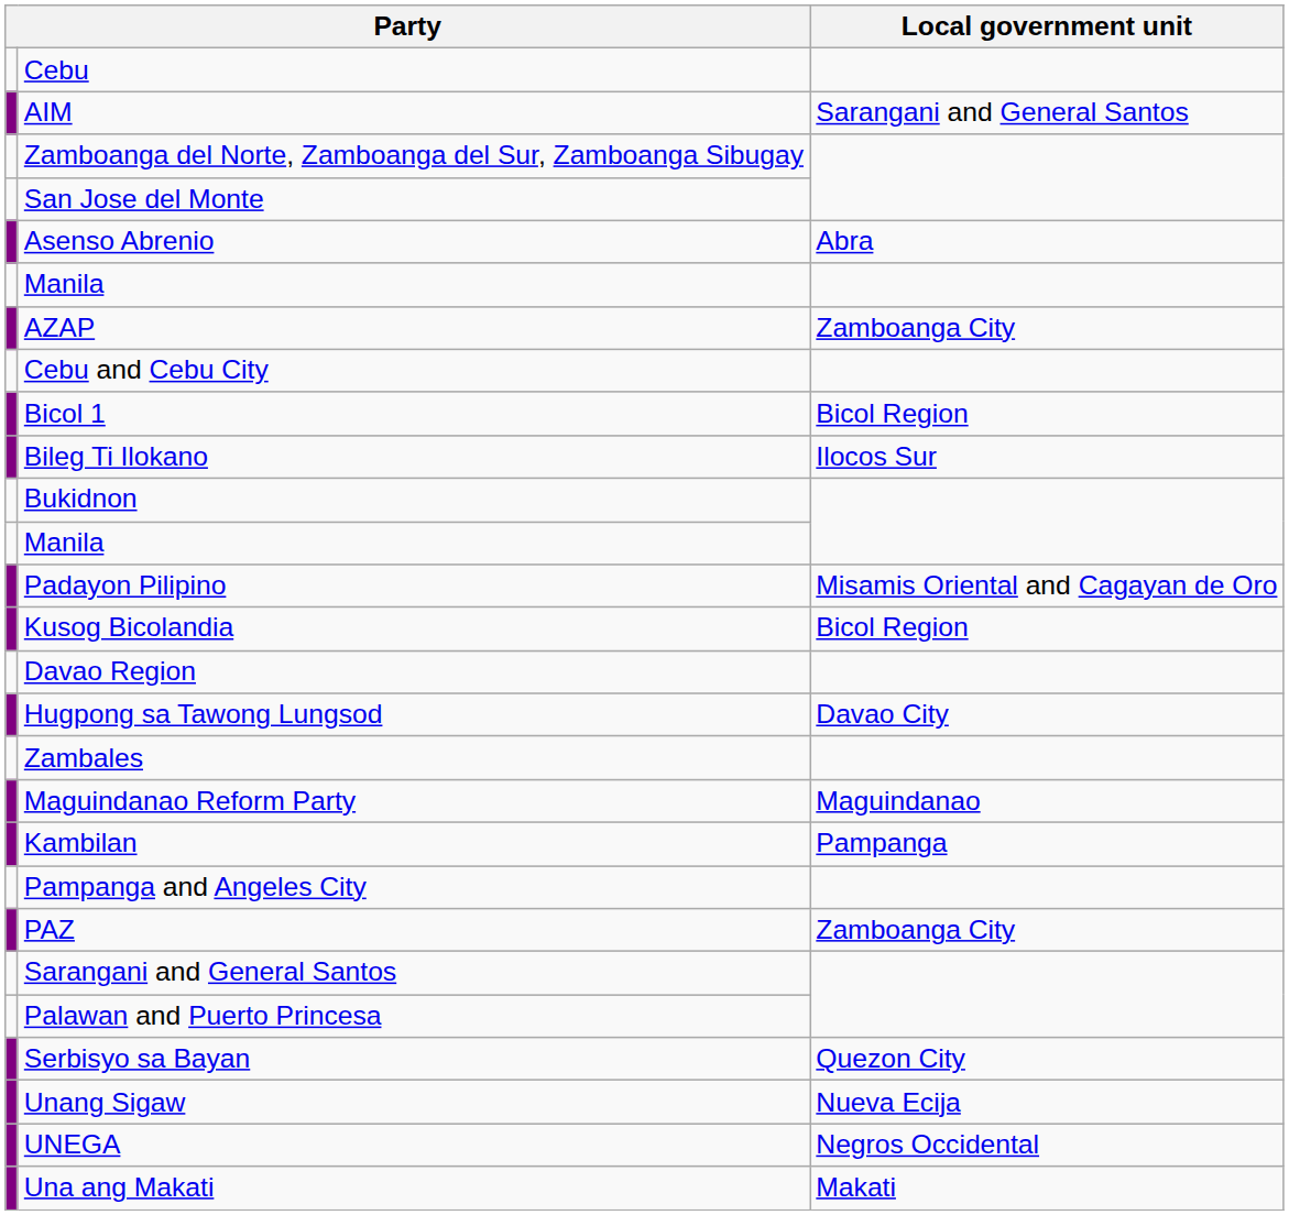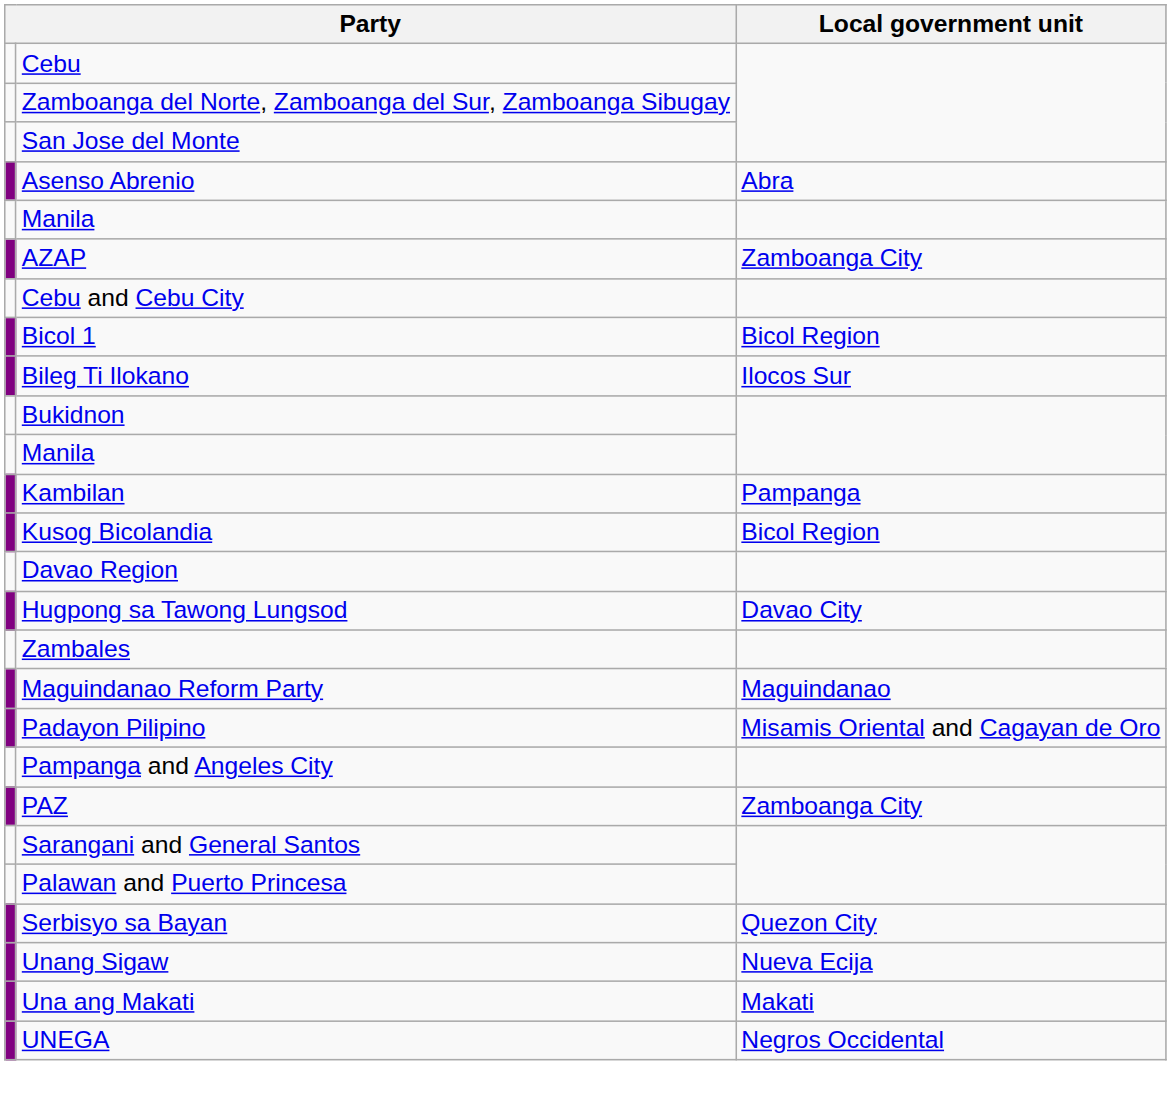- row: AIM | Sarangani and General Santos
rows swapped: Kambilan <-> Padayon Pilipino
rows swapped: UNEGA <-> Una ang Makati
